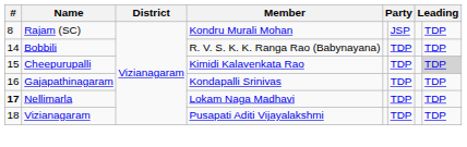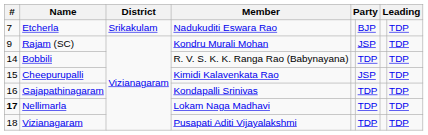+ row: 7 | Etcherla | Srikakulam | Nadukuditi Eswara Rao | BJP | TDP
Rajam (SC) | #: 8 -> 9
Cheepurupalli | column 6: TDP -> JSP
Cheepurupalli | column 8: lightgrey background -> no background
